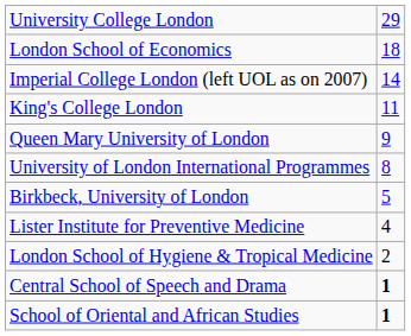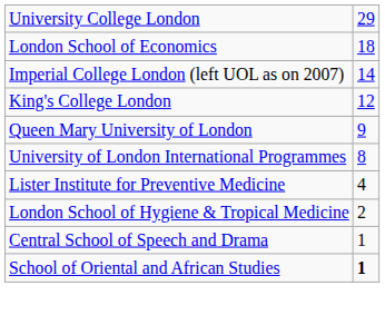King's College London | column 2: 11 -> 12
- row: Birkbeck, University of London | 5
Central School of Speech and Drama | column 2: bold -> normal
